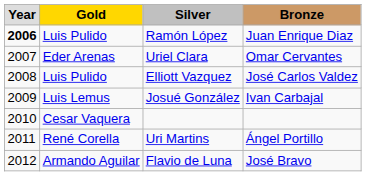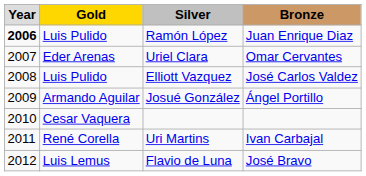Josué González | Gold: Luis Lemus -> Armando Aguilar
Josué González | Bronze: Ivan Carbajal -> Ángel Portillo
Uri Martins | Bronze: Ángel Portillo -> Ivan Carbajal
Flavio de Luna | Gold: Armando Aguilar -> Luis Lemus
